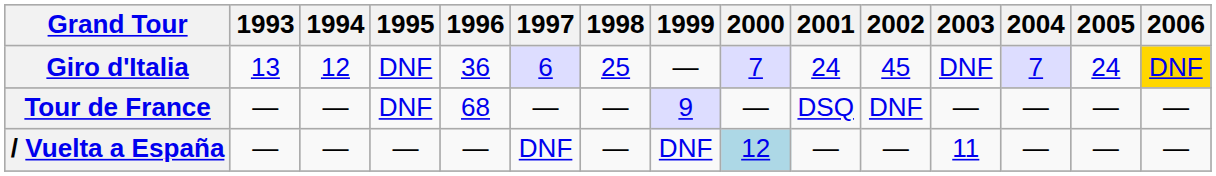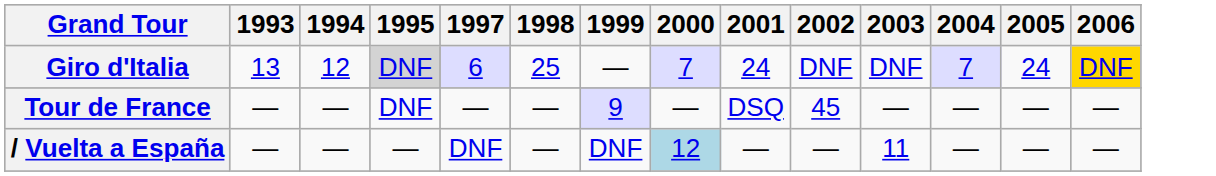- column: 1996 | 36 | 68 | —
Giro d'Italia | 1995: no background -> lightgrey background
Giro d'Italia | 2002: 45 -> DNF
Tour de France | 2002: DNF -> 45
